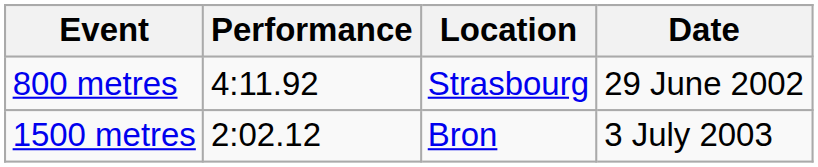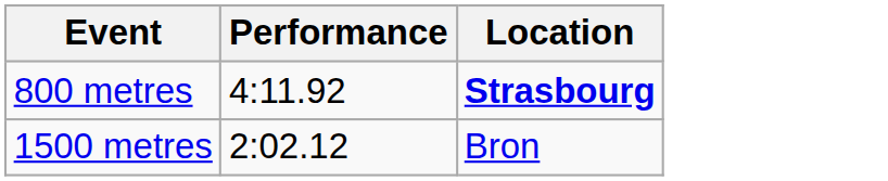- column: Date | 29 June 2002 | 3 July 2003
800 metres | Location: normal -> bold
